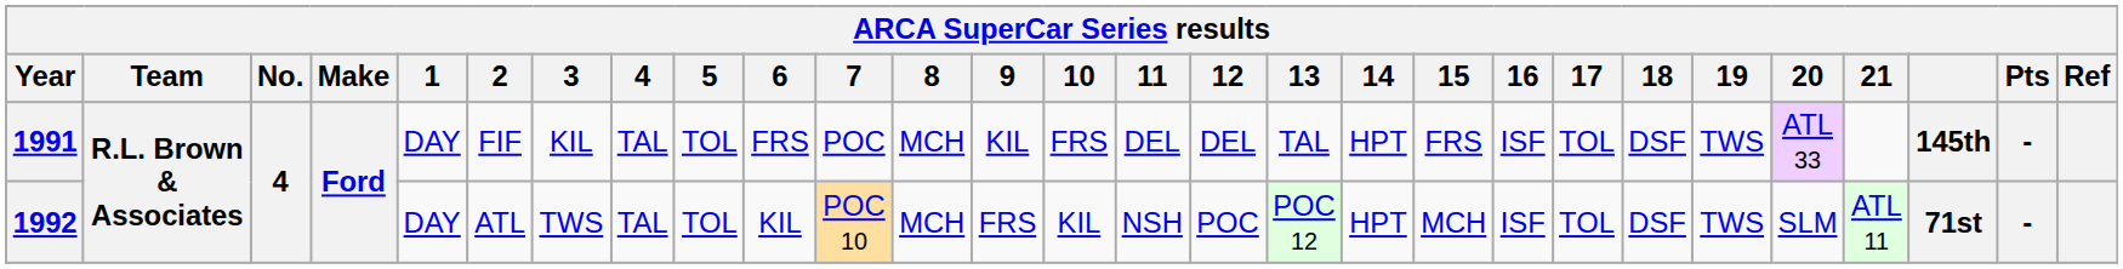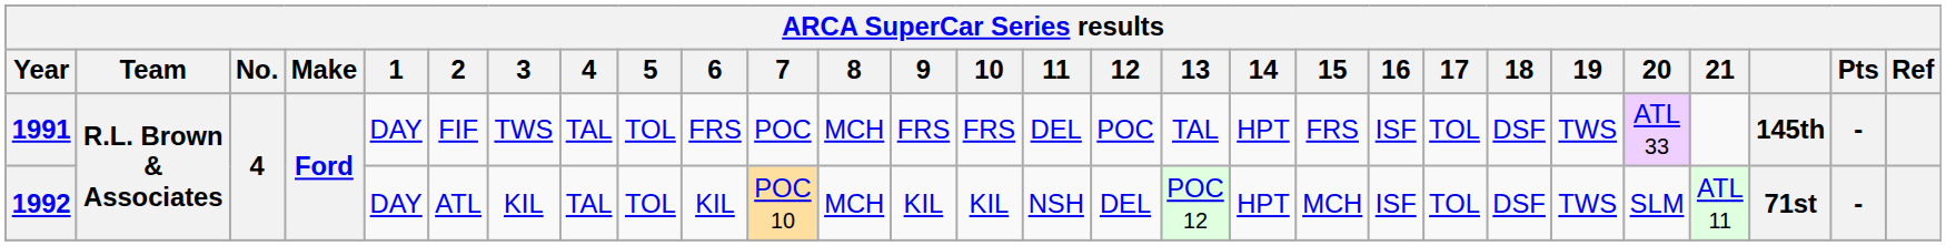1991 | 3: KIL -> TWS
1991 | 9: KIL -> FRS
1991 | 12: DEL -> POC
1992 | 3: TWS -> KIL
1992 | 9: FRS -> KIL
1992 | 12: POC -> DEL
